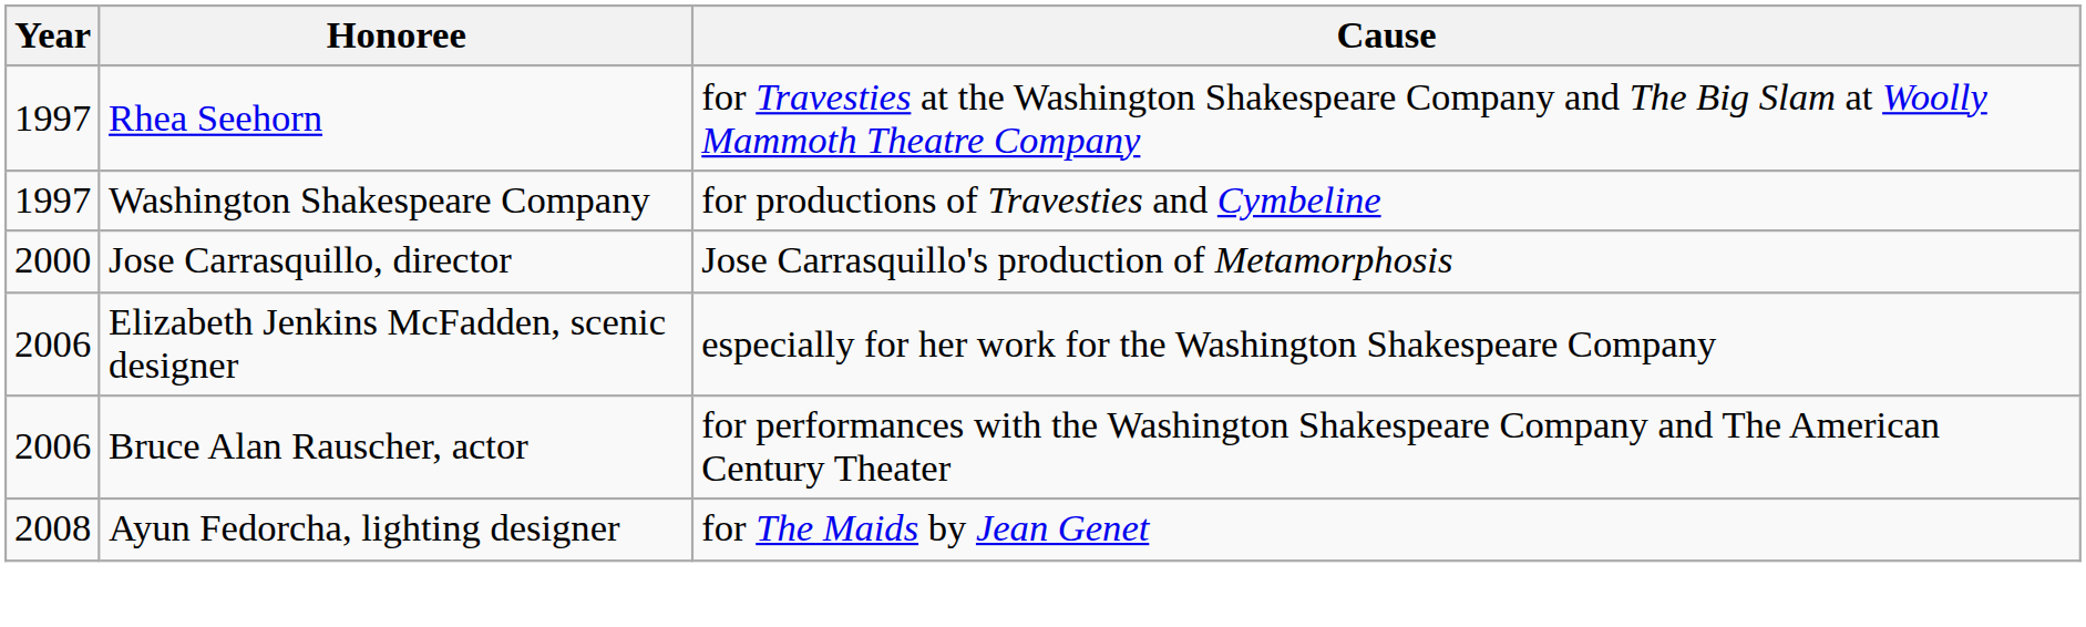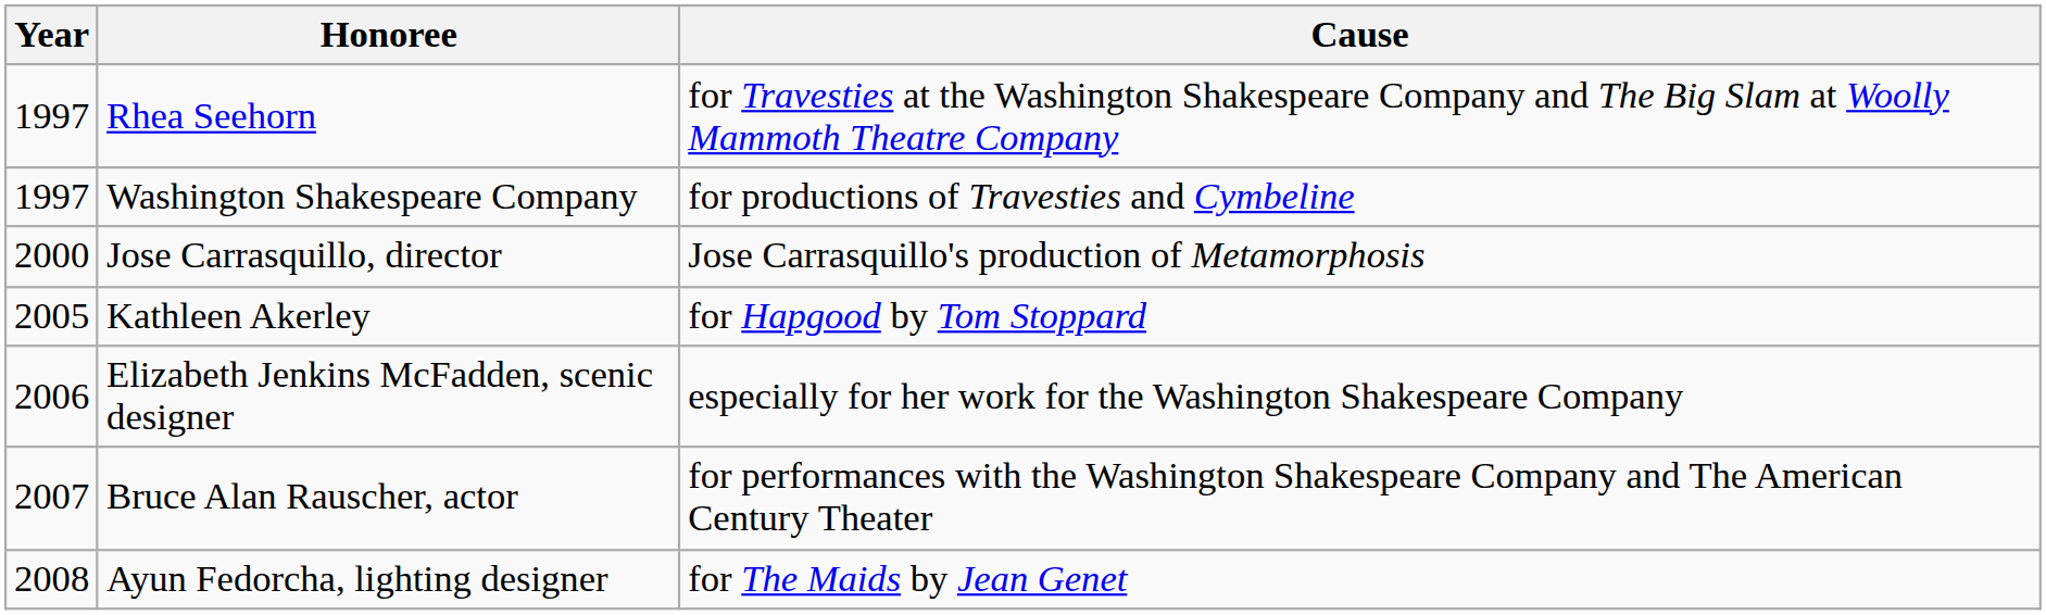+ row: 2005 | Kathleen Akerley | for Hapgood by Tom Stoppard
Bruce Alan Rauscher, actor | Year: 2006 -> 2007
